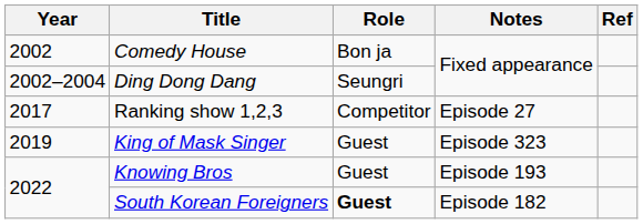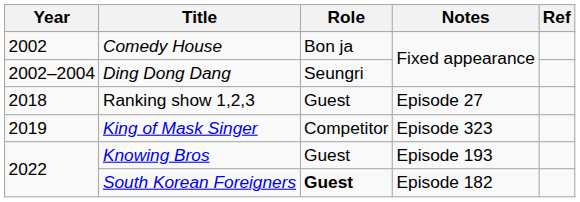Ranking show 1,2,3 | Year: 2017 -> 2018
Ranking show 1,2,3 | Role: Competitor -> Guest
King of Mask Singer | Role: Guest -> Competitor
